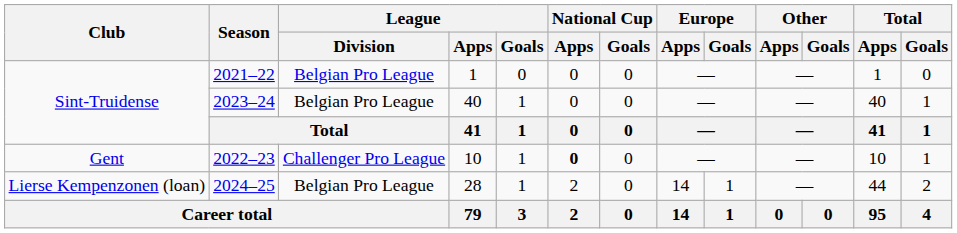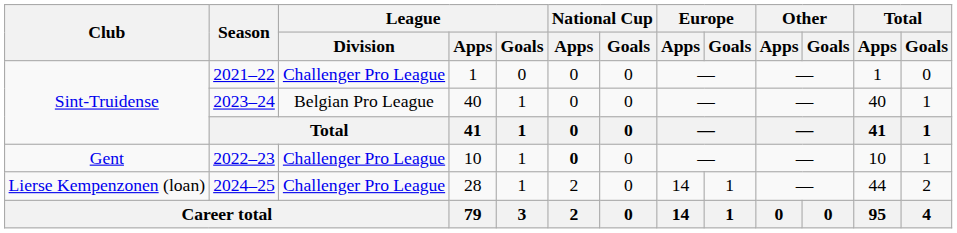2021–22 | League / Division: Belgian Pro League -> Challenger Pro League
2024–25 | League / Division: Belgian Pro League -> Challenger Pro League
